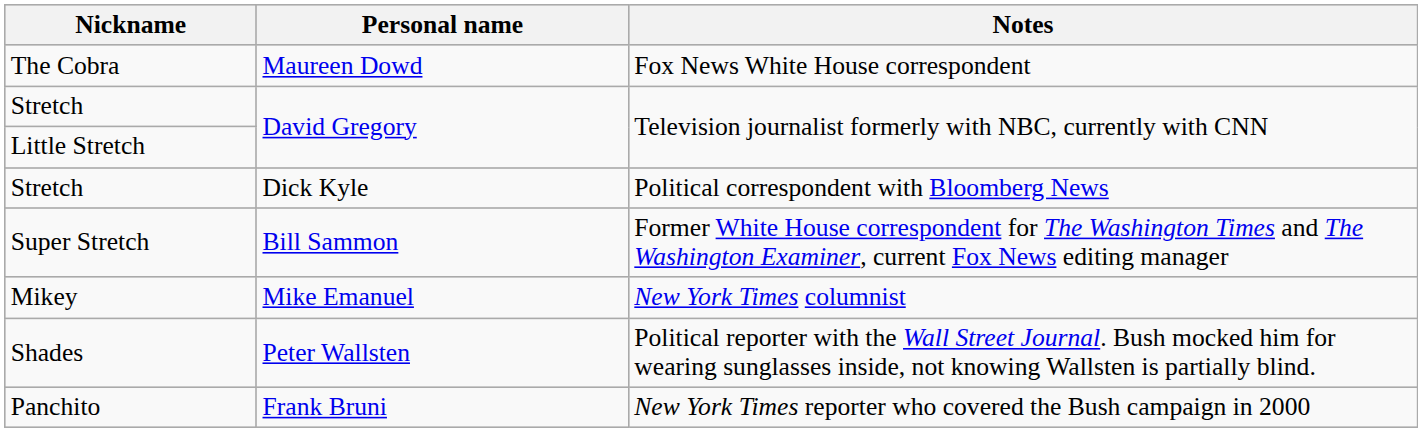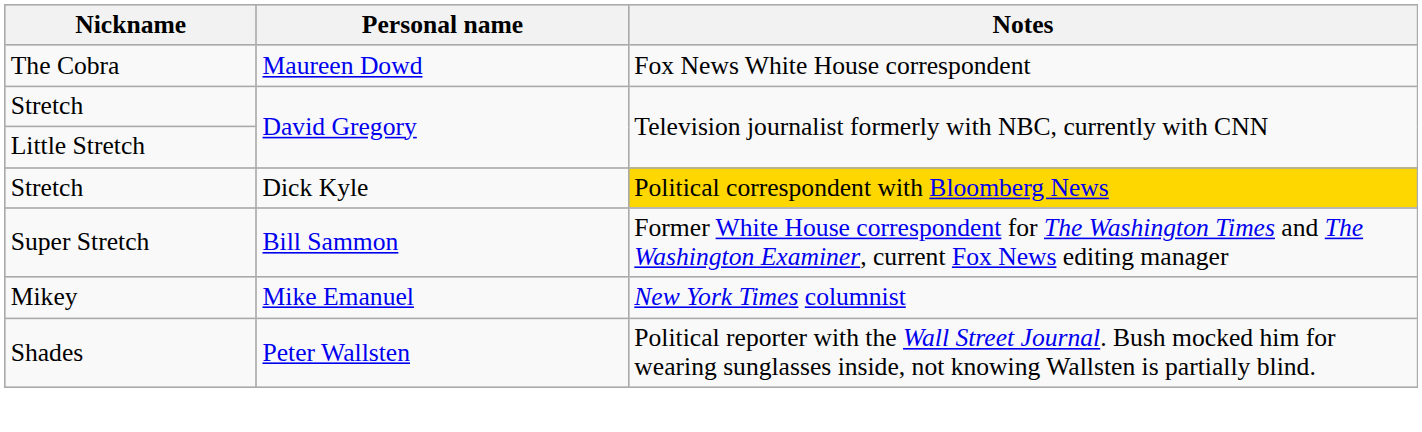Stretch / Dick Kyle | Notes: no background -> gold background
- row: Panchito | Frank Bruni | New York Times reporter who covered the Bush campaign in 2000
